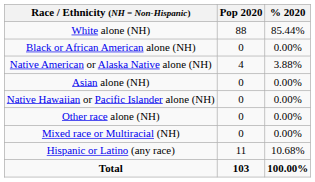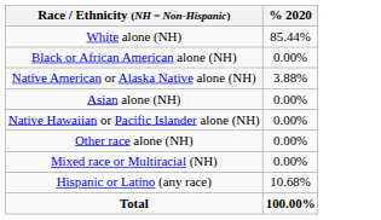- column: Pop 2020 | 88 | 0 | 4 | 0 | 0 | 0 | 0 | 11 | 103
